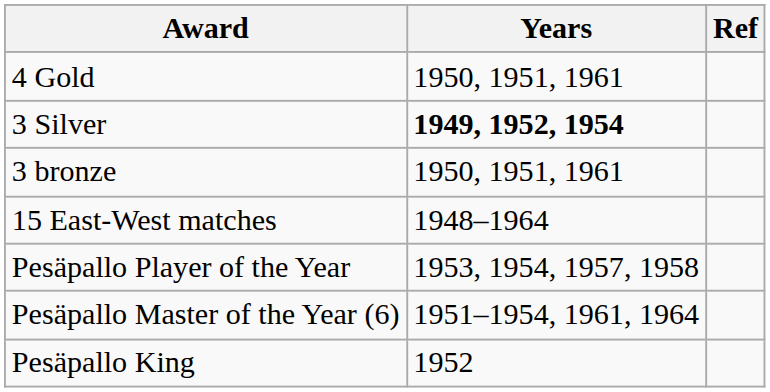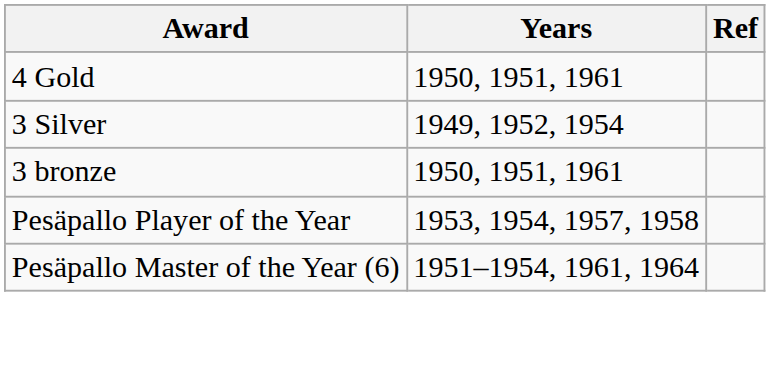3 Silver | Years: bold -> normal
- row: 15 East-West matches | 1948–1964
- row: Pesäpallo King | 1952
